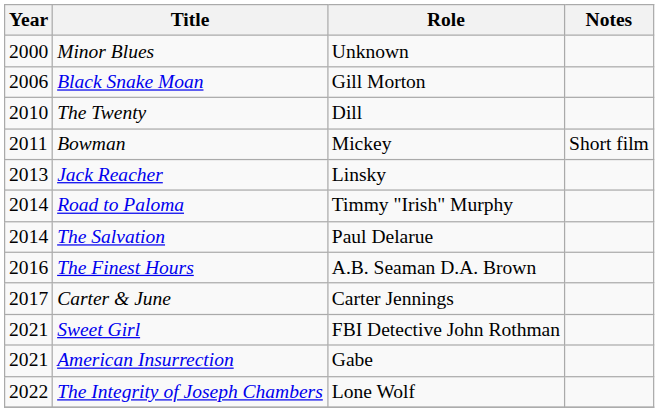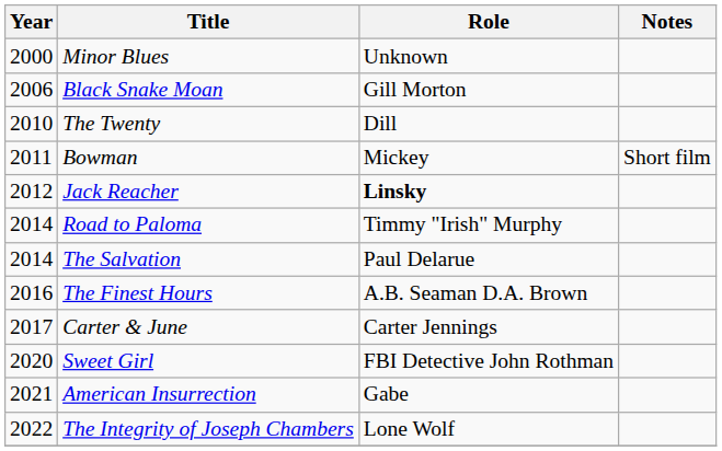Jack Reacher | Year: 2013 -> 2012
Jack Reacher | Role: normal -> bold
Sweet Girl | Year: 2021 -> 2020
